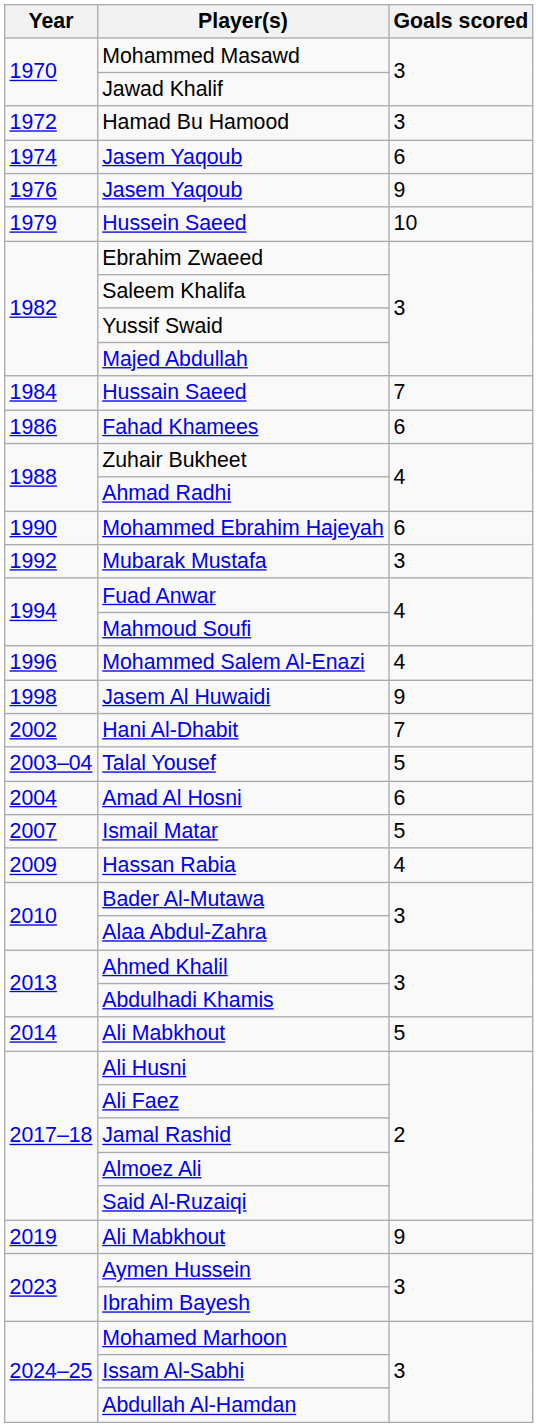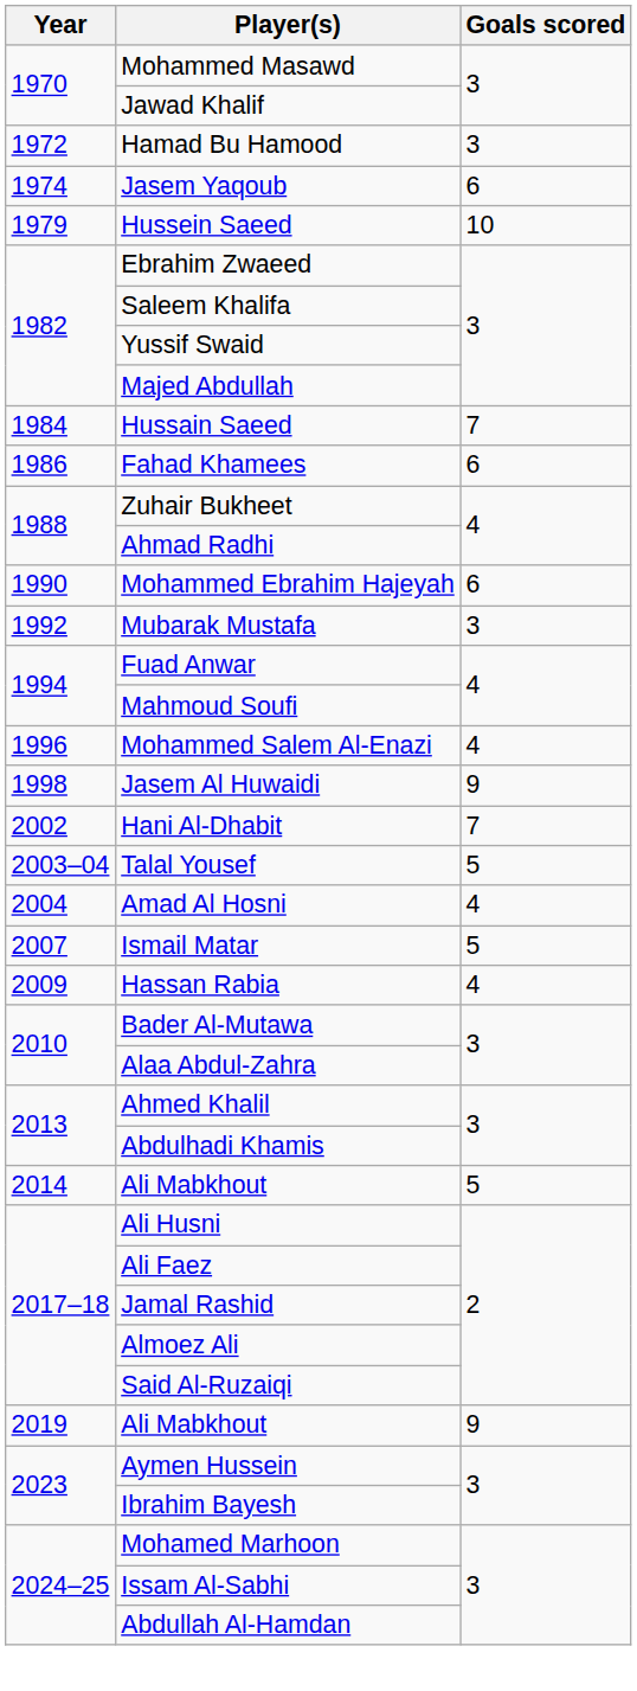- row: 1976 | Jasem Yaqoub | 9
Amad Al Hosni | Goals scored: 6 -> 4
